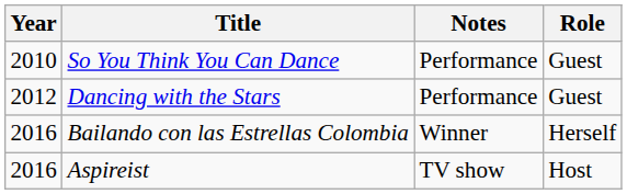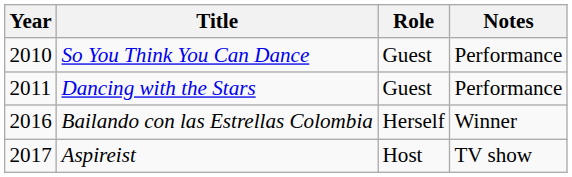columns swapped: Role <-> Notes
Dancing with the Stars | Year: 2012 -> 2011
Aspireist | Year: 2016 -> 2017
